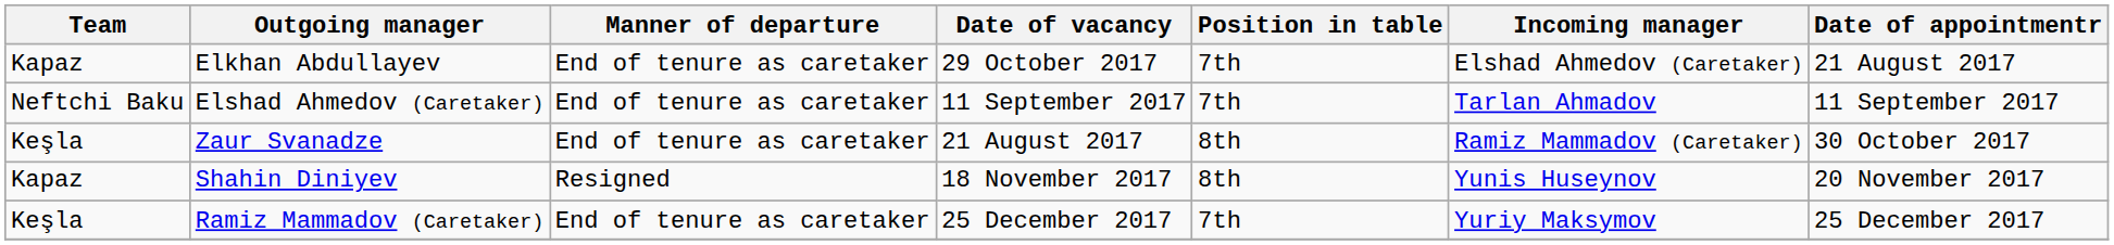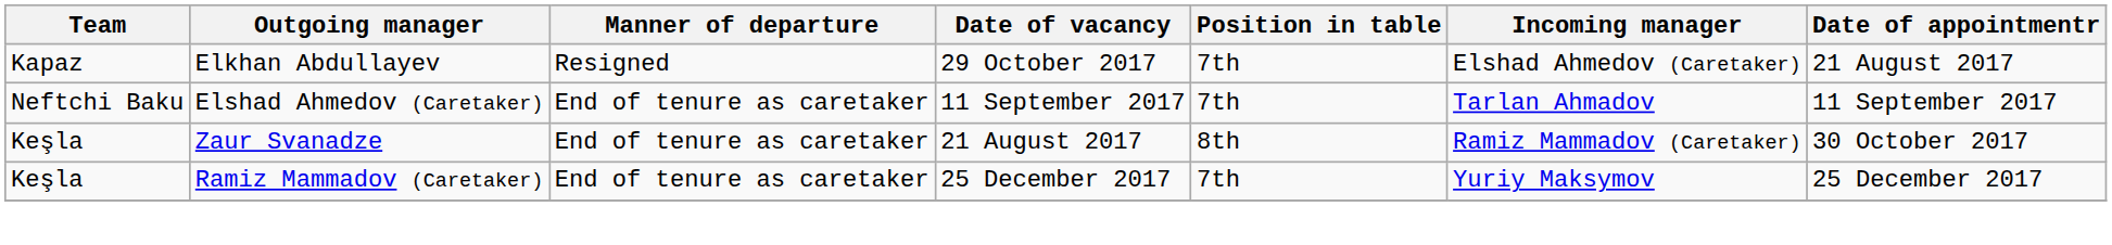Elkhan Abdullayev | Manner of departure: End of tenure as caretaker -> Resigned
- row: Kapaz | Shahin Diniyev | Resigned | 18 November 2017 | 8th | Yunis Huseynov | 20 November 2017
